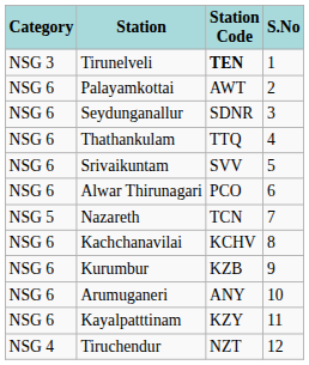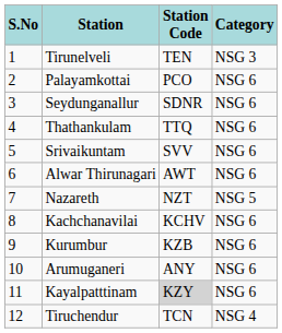columns swapped: S.No <-> Category
Tirunelveli | Station Code: bold -> normal
Palayamkottai | Station Code: AWT -> PCO
Alwar Thirunagari | Station Code: PCO -> AWT
Nazareth | Station Code: TCN -> NZT
Kayalpatttinam | Station Code: no background -> lightgrey background
Tiruchendur | Station Code: NZT -> TCN
